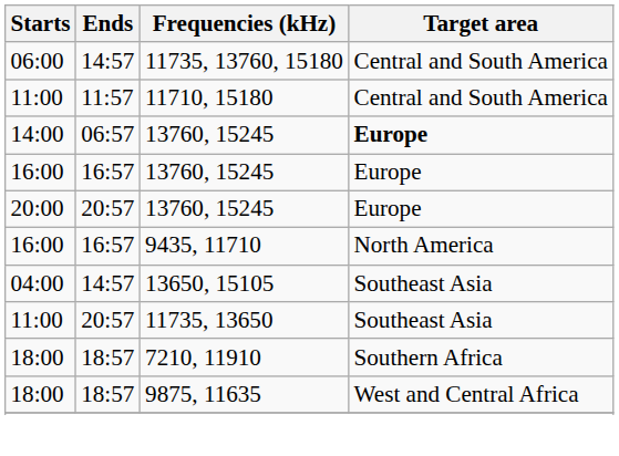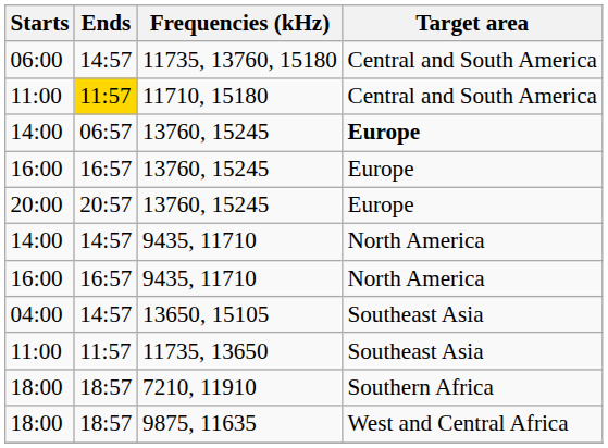11710, 15180 | Ends: no background -> gold background
+ row: 14:00 | 14:57 | 9435, 11710 | North America
11735, 13650 | Ends: 20:57 -> 11:57
